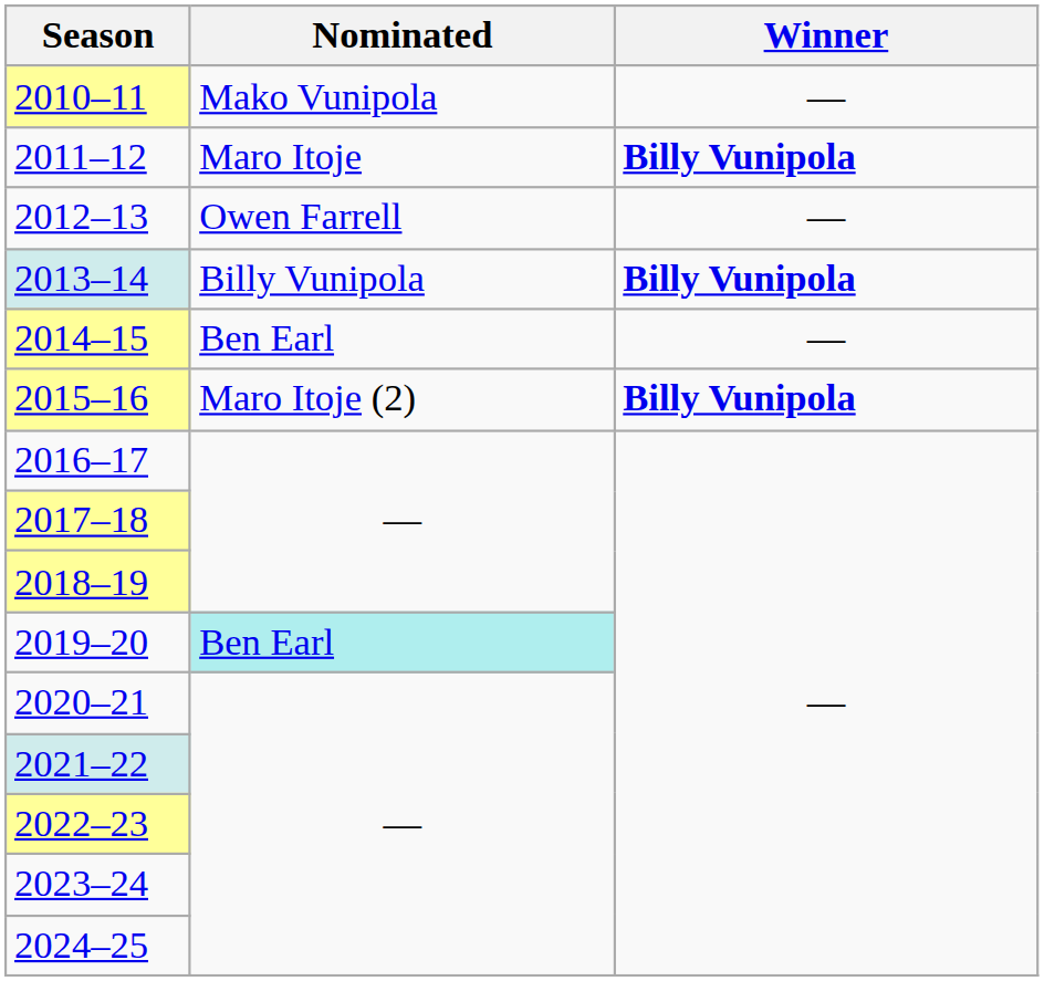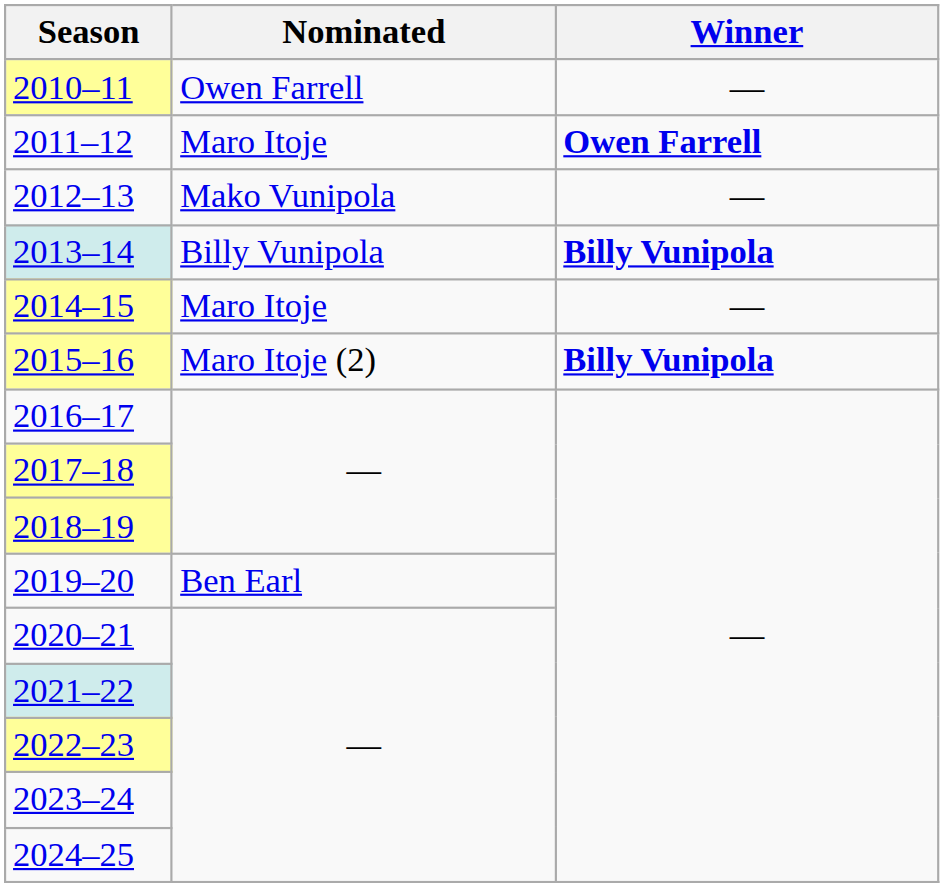2010–11 | Nominated: Mako Vunipola -> Owen Farrell
2011–12 | Winner: Billy Vunipola -> Owen Farrell
2012–13 | Nominated: Owen Farrell -> Mako Vunipola
2014–15 | Nominated: Ben Earl -> Maro Itoje
2019–20 | Nominated: paleturquoise background -> no background
